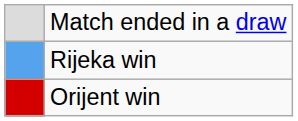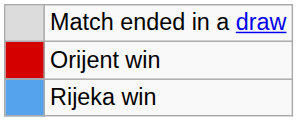rows swapped: Orijent win <-> Rijeka win
